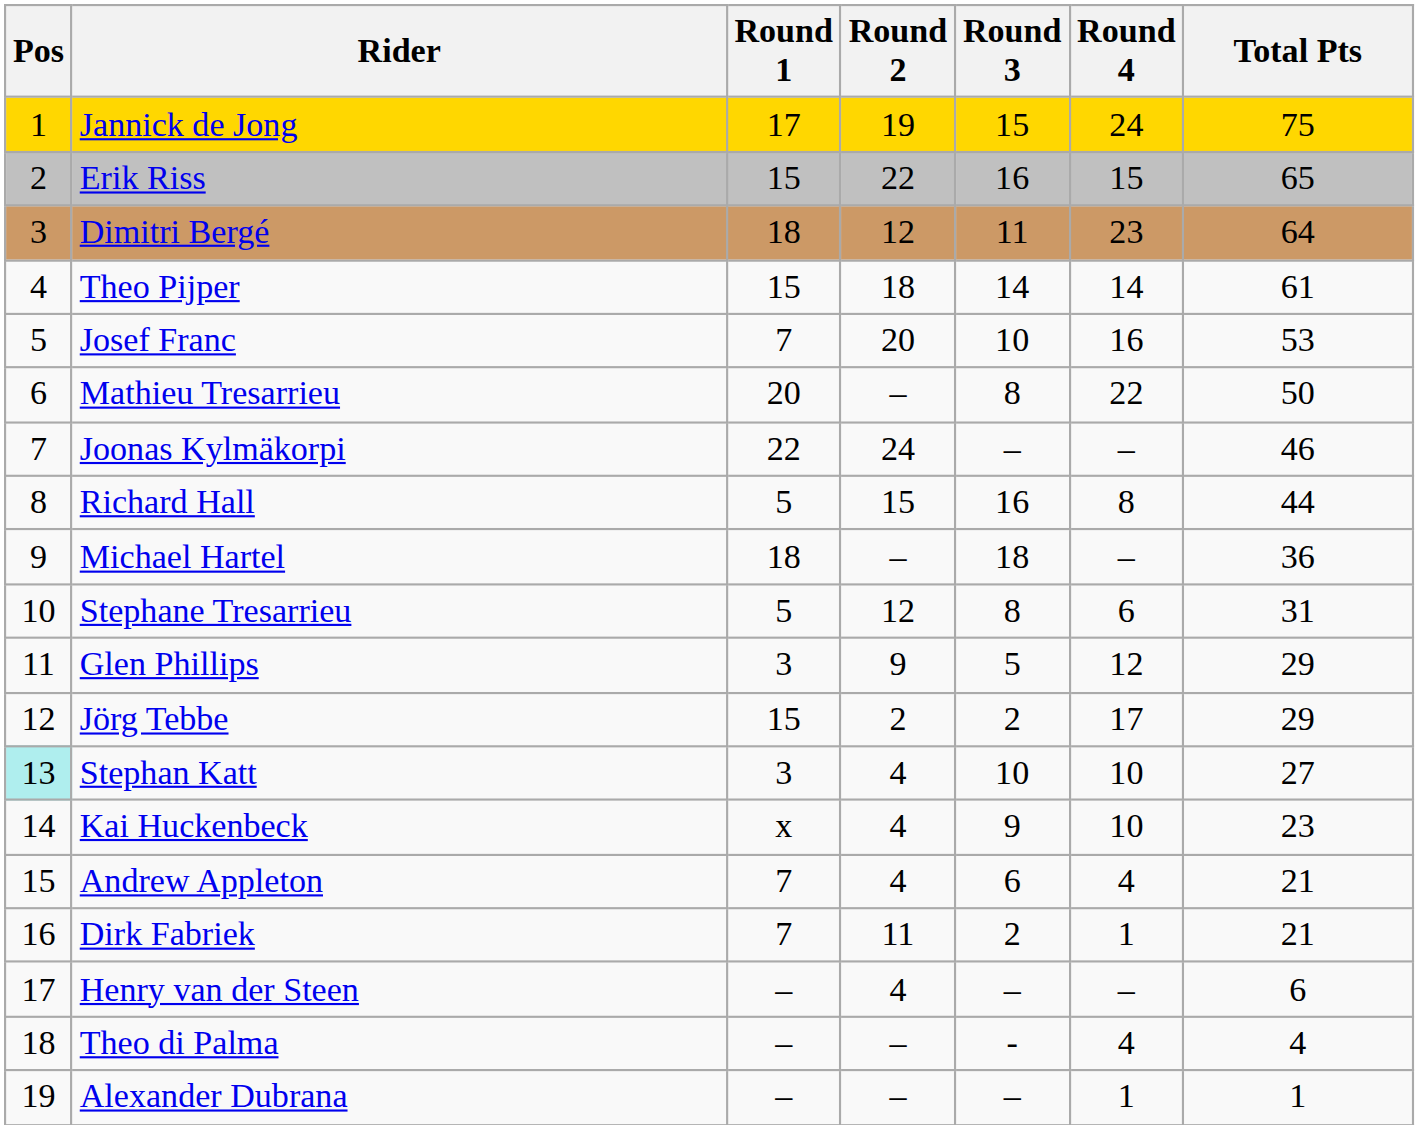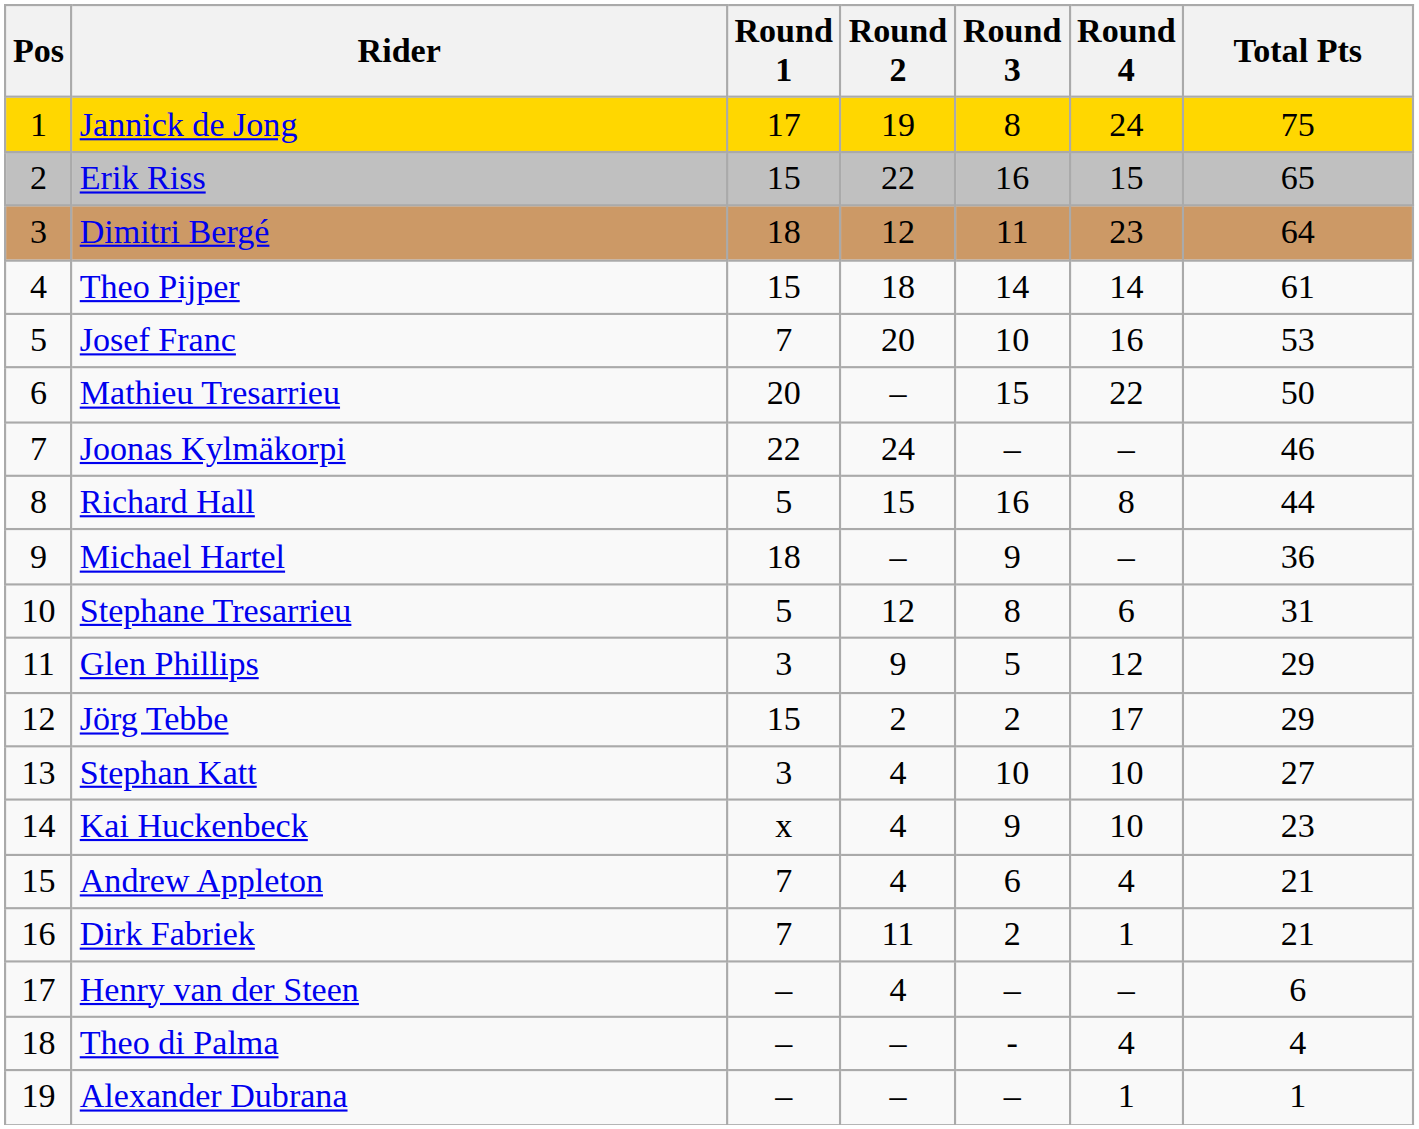Jannick de Jong | Round 3: 15 -> 8
Mathieu Tresarrieu | Round 3: 8 -> 15
Michael Hartel | Round 3: 18 -> 9
Stephan Katt | Pos: paleturquoise background -> no background
